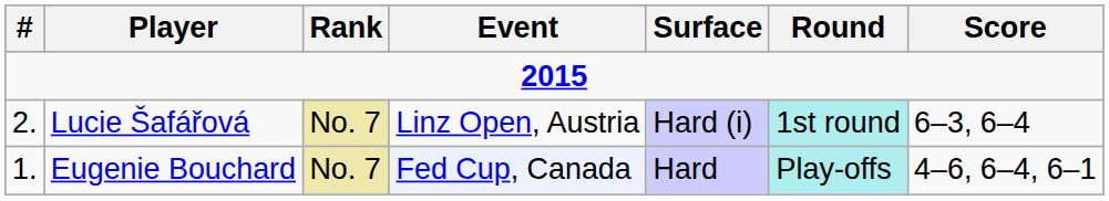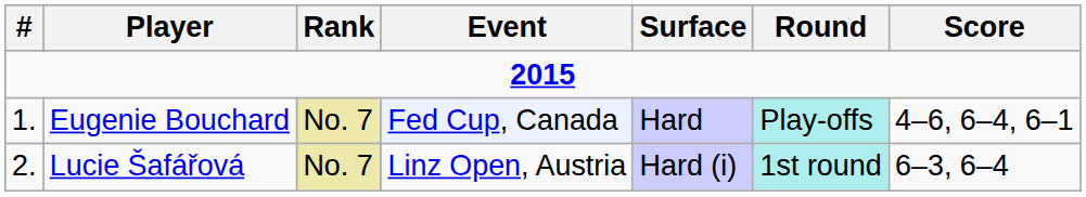rows swapped: Eugenie Bouchard <-> Lucie Šafářová
